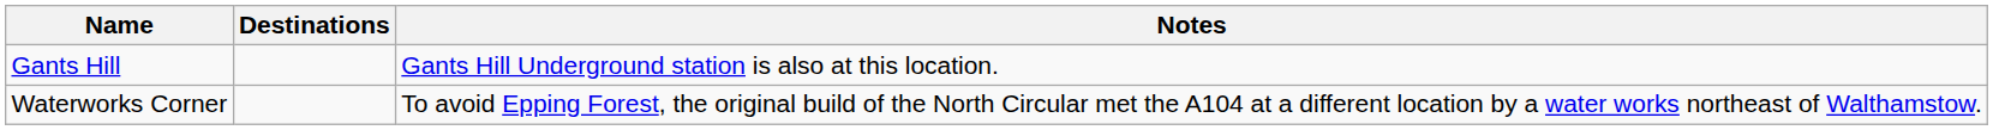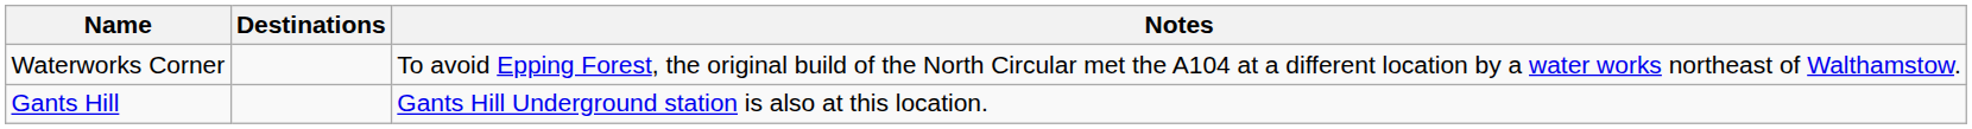rows swapped: Waterworks Corner <-> Gants Hill
